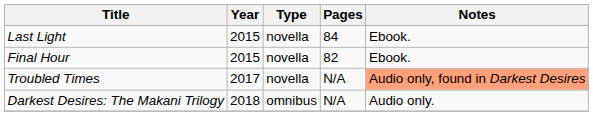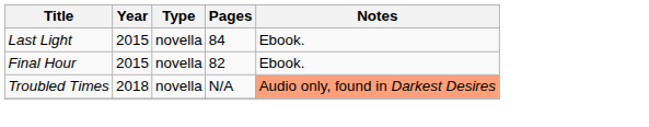Troubled Times | Year: 2017 -> 2018
- row: Darkest Desires: The Makani Trilogy | 2018 | omnibus | N/A | Audio only.
